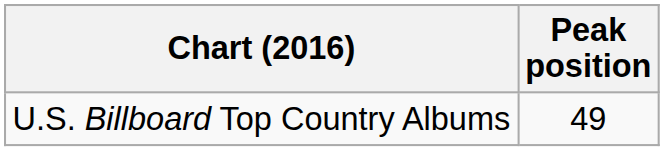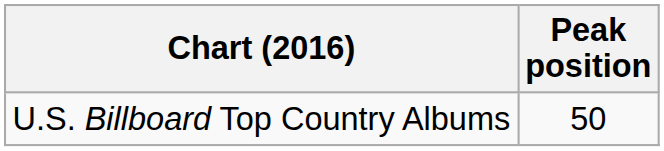U.S. Billboard Top Country Albums | Peak position: 49 -> 50
